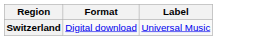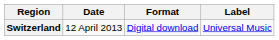+ column: Date | 12 April 2013
